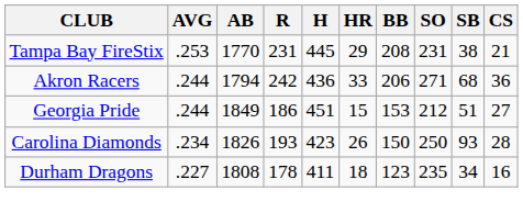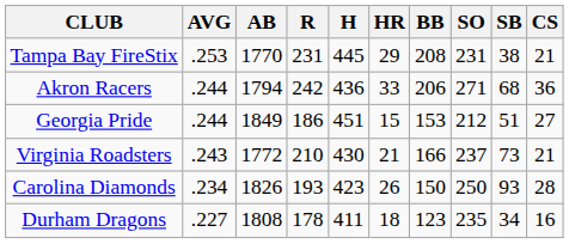+ row: Virginia Roadsters | .243 | 1772 | 210 | 430 | 21 | 166 | 237 | 73 | 21
